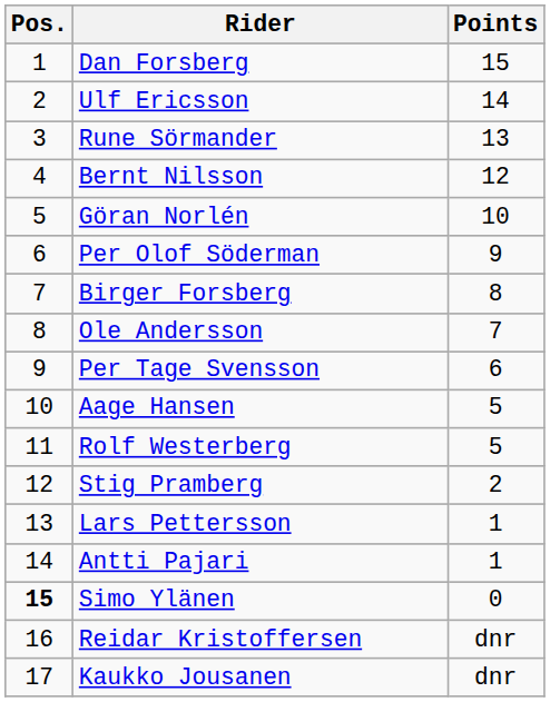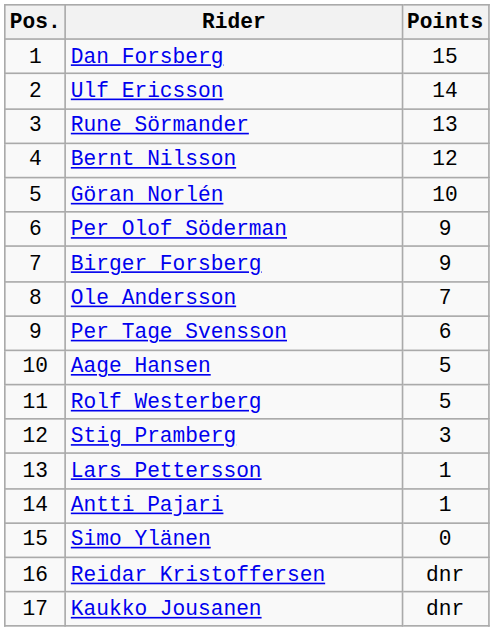Birger Forsberg | Points: 8 -> 9
Stig Pramberg | Points: 2 -> 3
Simo Ylänen | Pos.: bold -> normal
